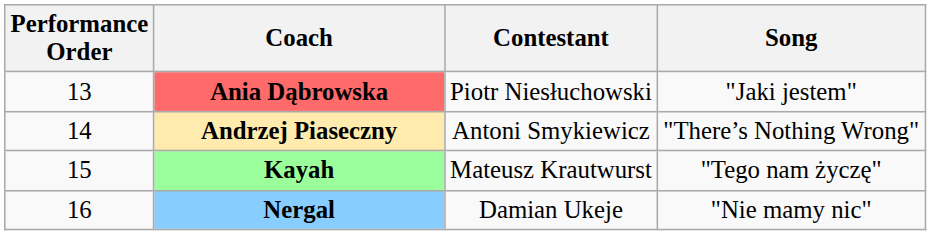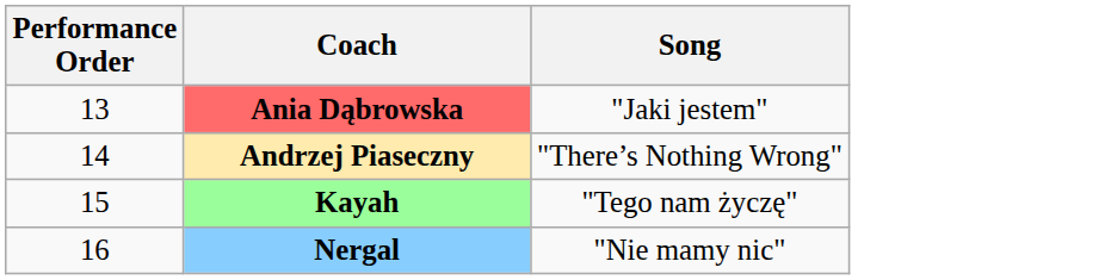- column: Contestant | Piotr Niesłuchowski | Antoni Smykiewicz | Mateusz Krautwurst | Damian Ukeje
